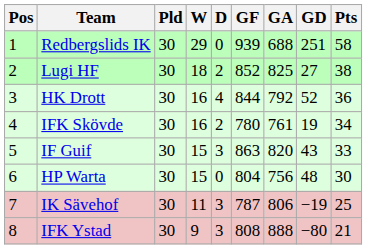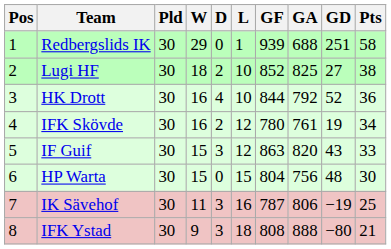+ column: L | 1 | 10 | 10 | 12 | 12 | 15 | 16 | 18
